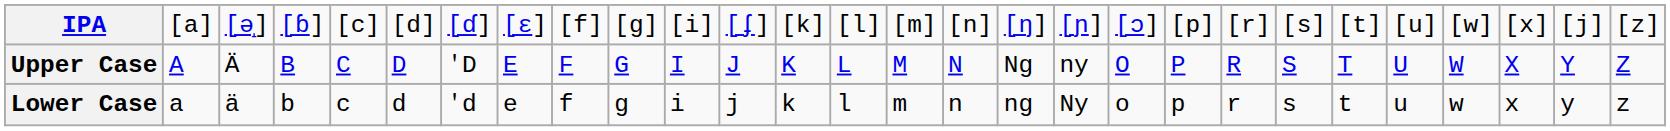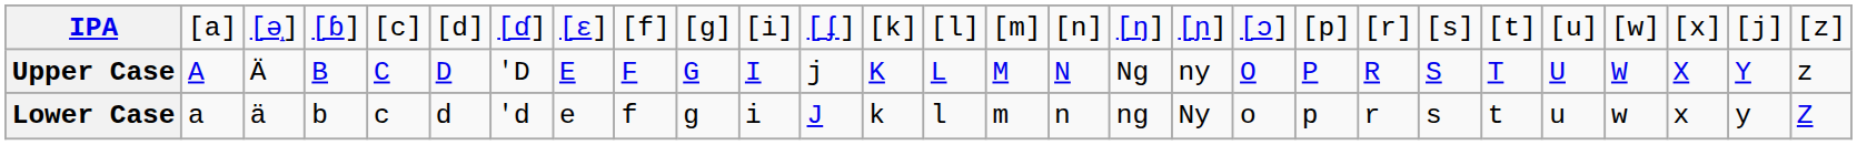Upper Case | column 12: J -> j
Upper Case | column 28: Z -> z
Lower Case | column 12: j -> J
Lower Case | column 28: z -> Z
